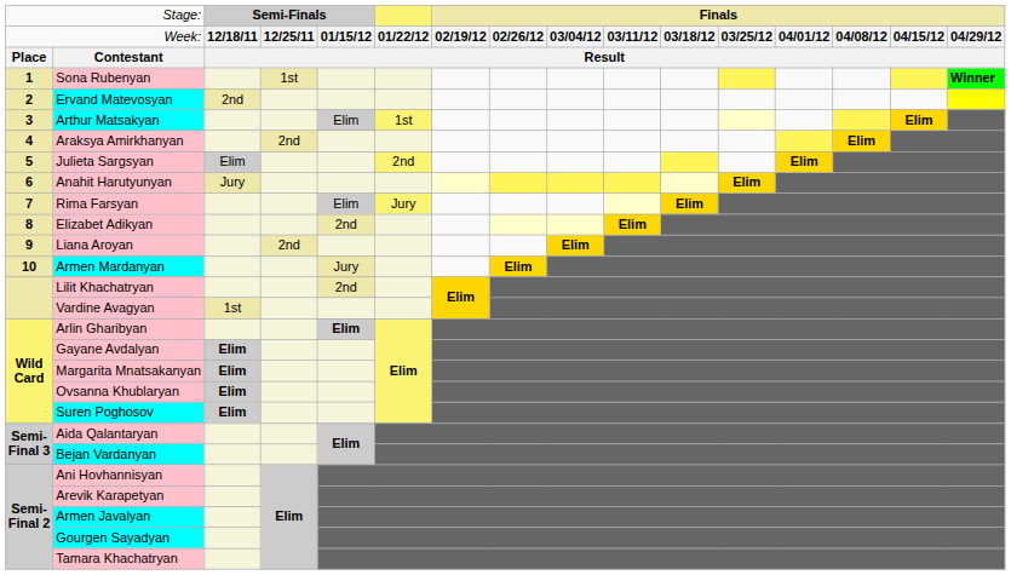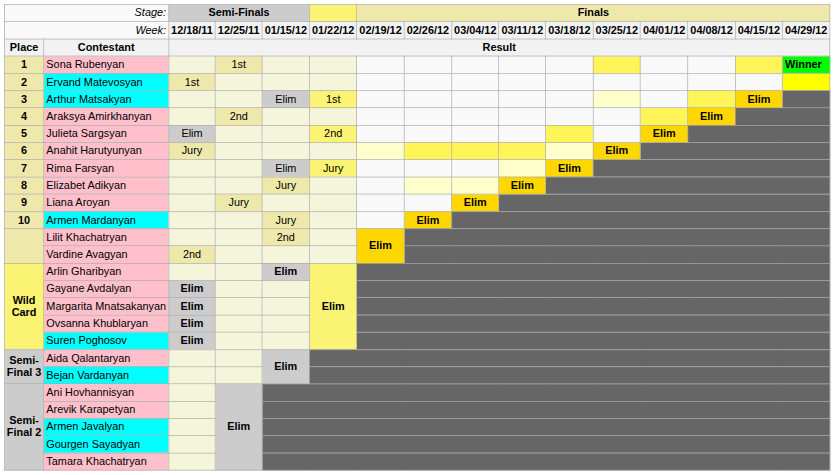Ervand Matevosyan | column 3: 2nd -> 1st
Elizabet Adikyan | column 5: 2nd -> Jury
Liana Aroyan | column 4: 2nd -> Jury
Vardine Avagyan | column 3: 1st -> 2nd
